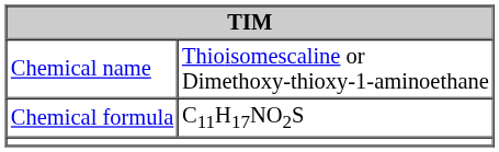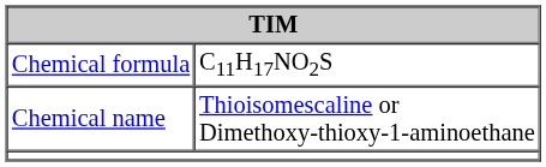rows swapped: Chemical name <-> Chemical formula
